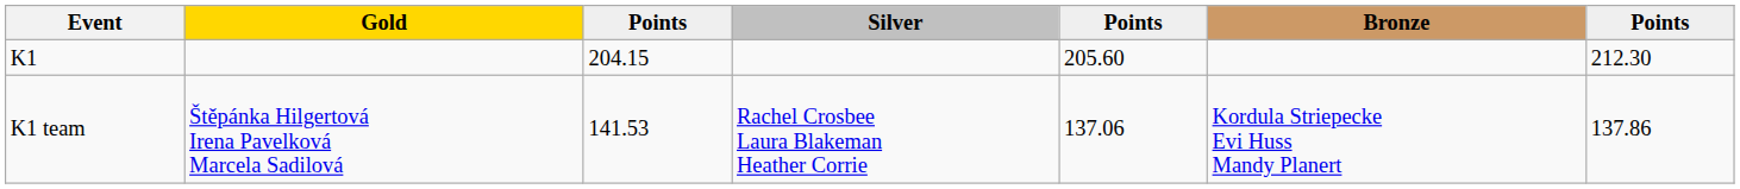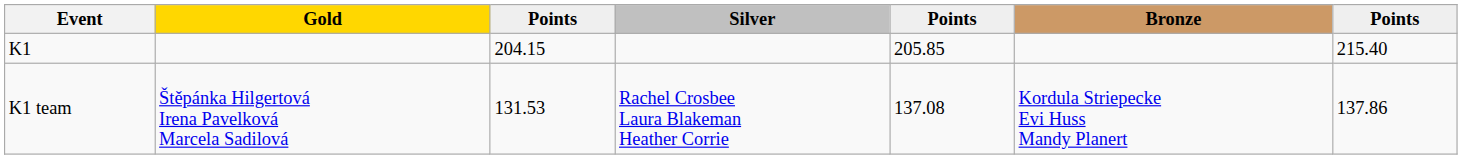K1 | column 5: 205.60 -> 205.85
K1 | column 7: 212.30 -> 215.40
K1 team | column 3: 141.53 -> 131.53
K1 team | column 5: 137.06 -> 137.08
